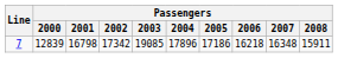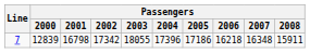7 | Passengers / 2003: 19085 -> 18055
7 | Passengers / 2004: 17896 -> 17396
